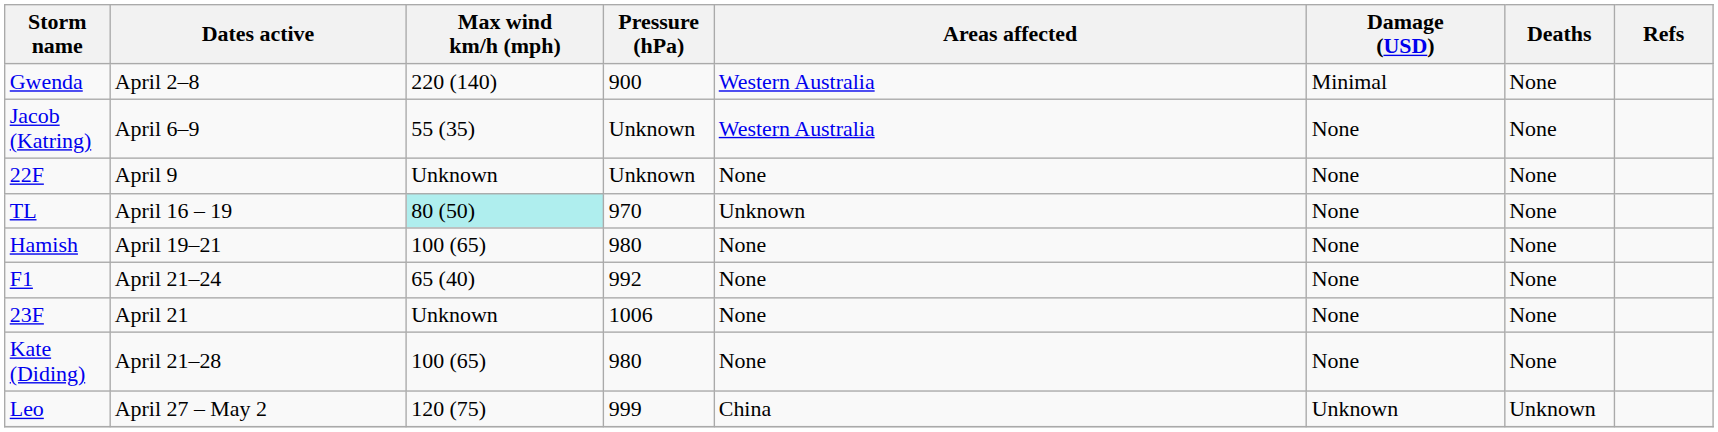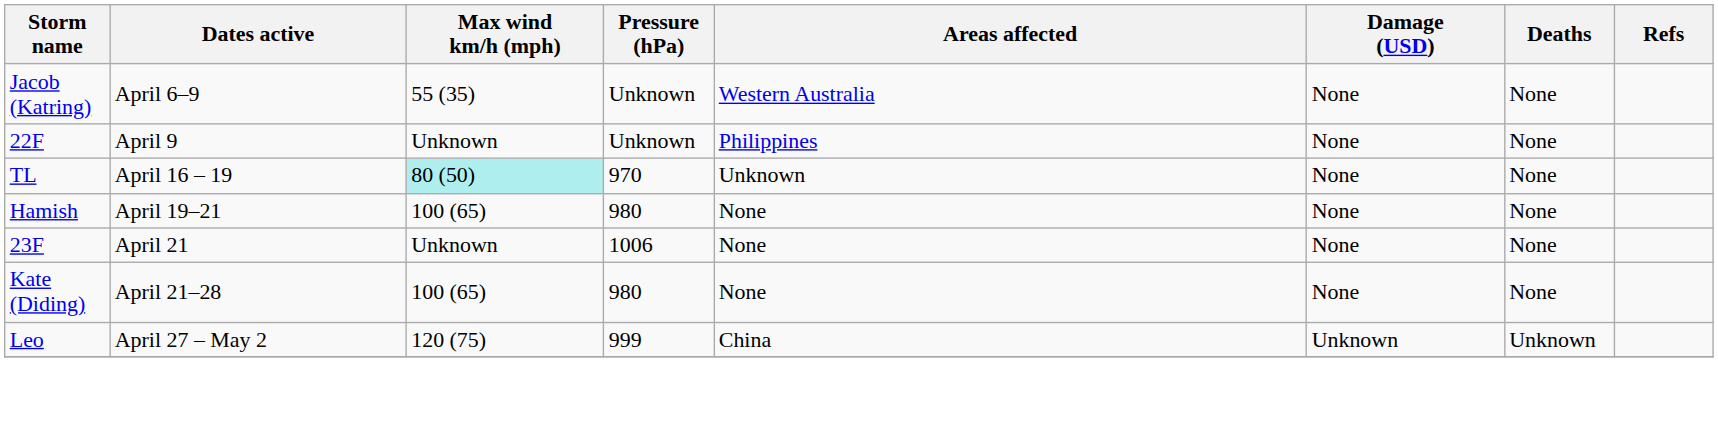- row: Gwenda | April 2–8 | 220 (140) | 900 | Western Australia | Minimal | None
22F | Areas affected: None -> Philippines
- row: F1 | April 21–24 | 65 (40) | 992 | None | None | None
